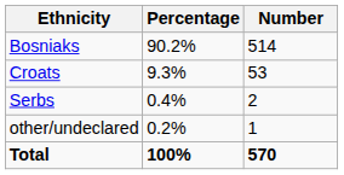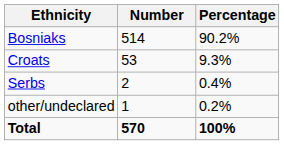columns swapped: Number <-> Percentage
